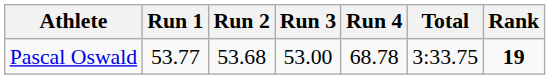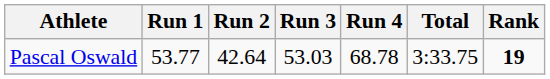Pascal Oswald | Run 2: 53.68 -> 42.64
Pascal Oswald | Run 3: 53.00 -> 53.03
